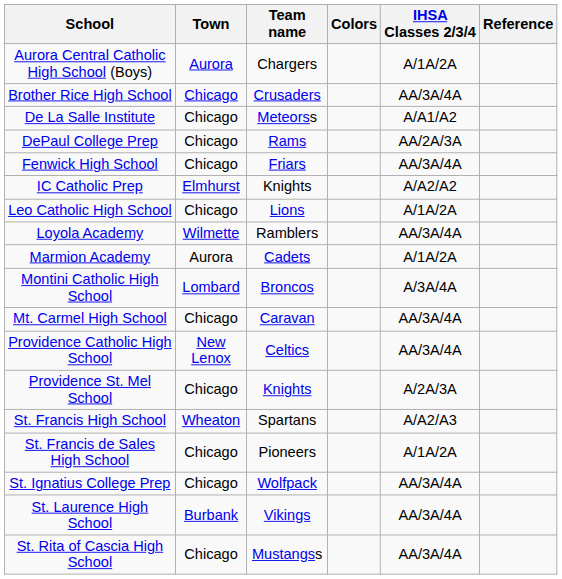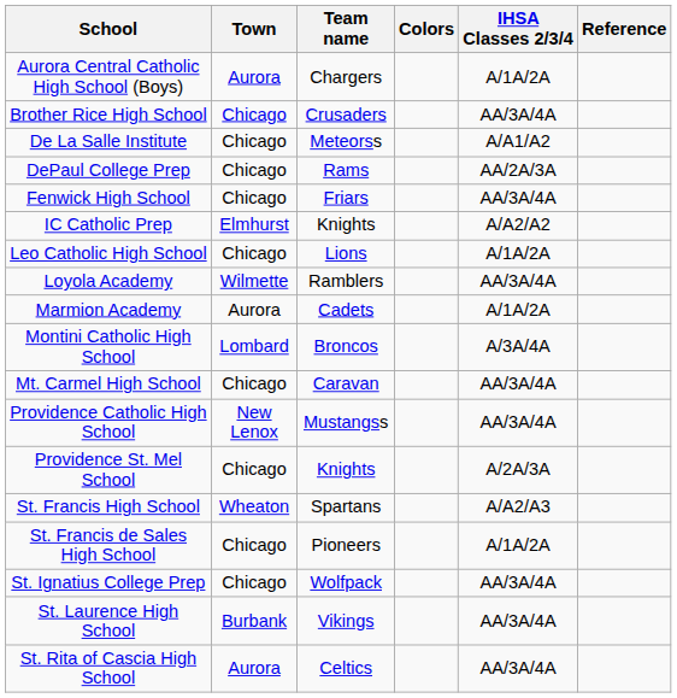Providence Catholic High School | Team name: Celtics -> Mustangss
St. Rita of Cascia High School | Town: Chicago -> Aurora
St. Rita of Cascia High School | Team name: Mustangss -> Celtics
